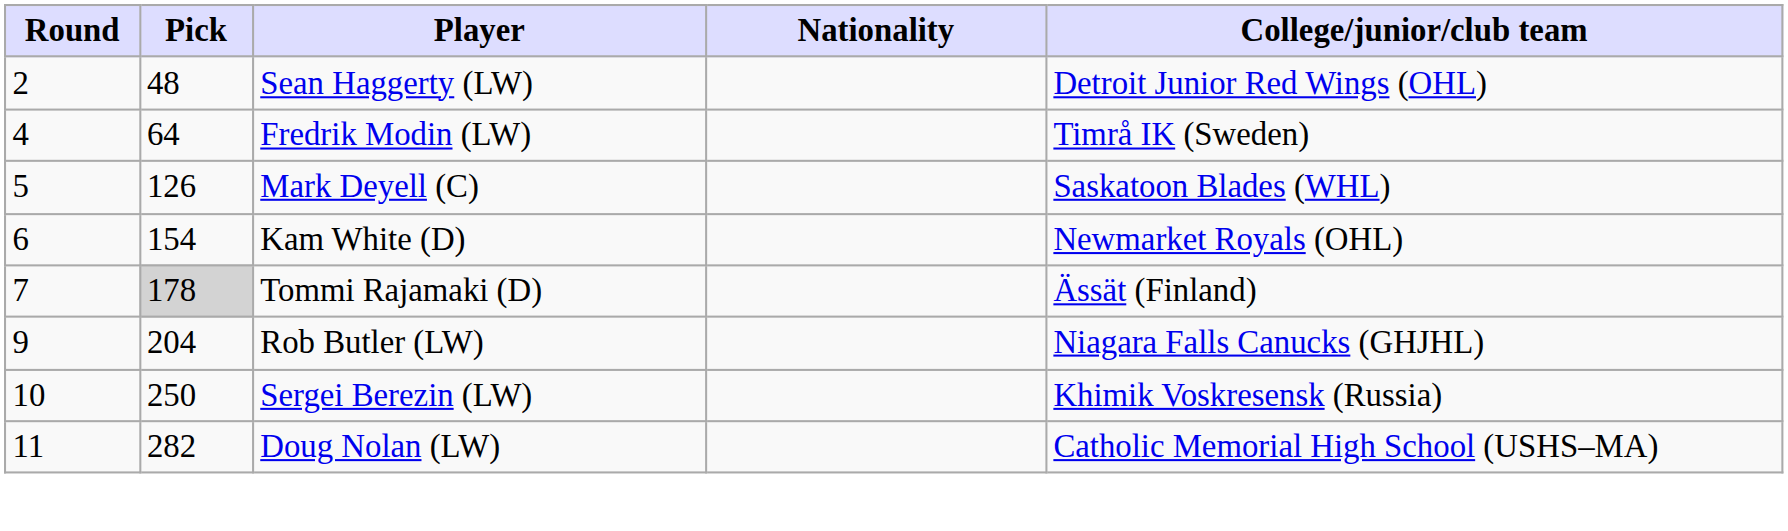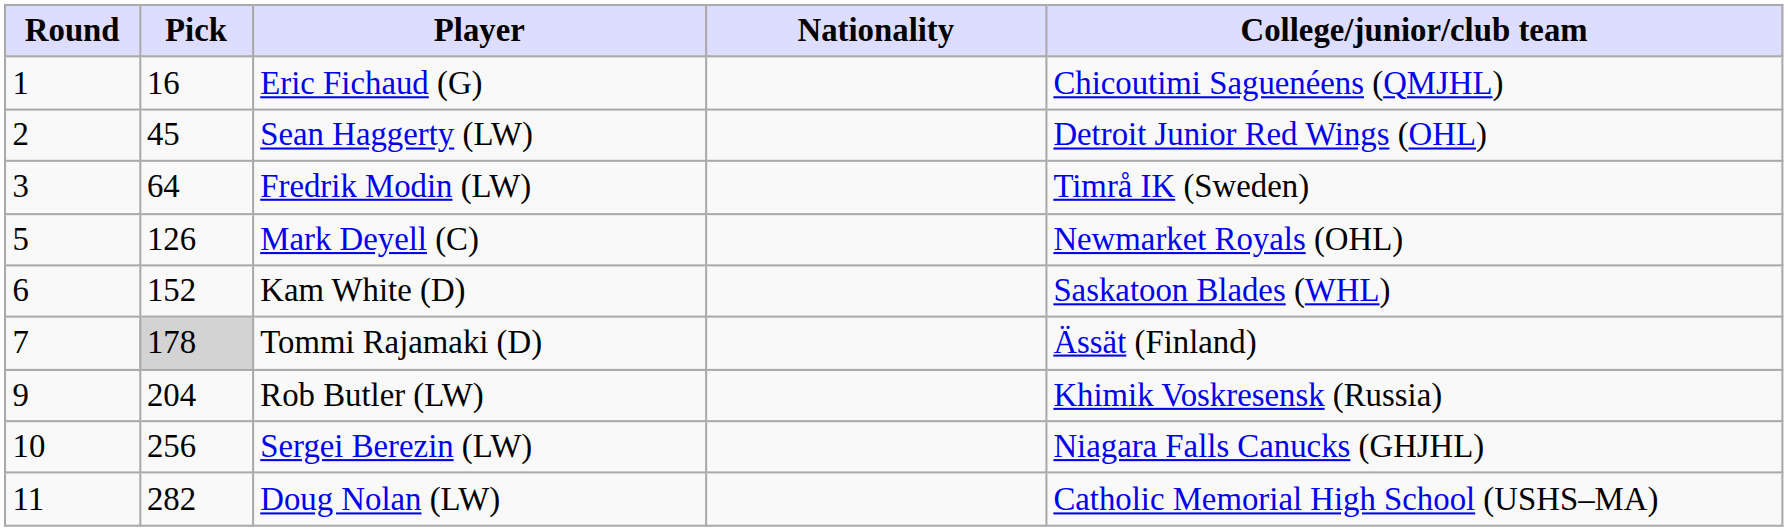+ row: 1 | 16 | Eric Fichaud (G) | Chicoutimi Saguenéens (QMJHL)
Sean Haggerty (LW) | Pick: 48 -> 45
Fredrik Modin (LW) | Round: 4 -> 3
Mark Deyell (C) | College/junior/club team: Saskatoon Blades (WHL) -> Newmarket Royals (OHL)
Kam White (D) | Pick: 154 -> 152
Kam White (D) | College/junior/club team: Newmarket Royals (OHL) -> Saskatoon Blades (WHL)
Rob Butler (LW) | College/junior/club team: Niagara Falls Canucks (GHJHL) -> Khimik Voskresensk (Russia)
Sergei Berezin (LW) | Pick: 250 -> 256
Sergei Berezin (LW) | College/junior/club team: Khimik Voskresensk (Russia) -> Niagara Falls Canucks (GHJHL)
